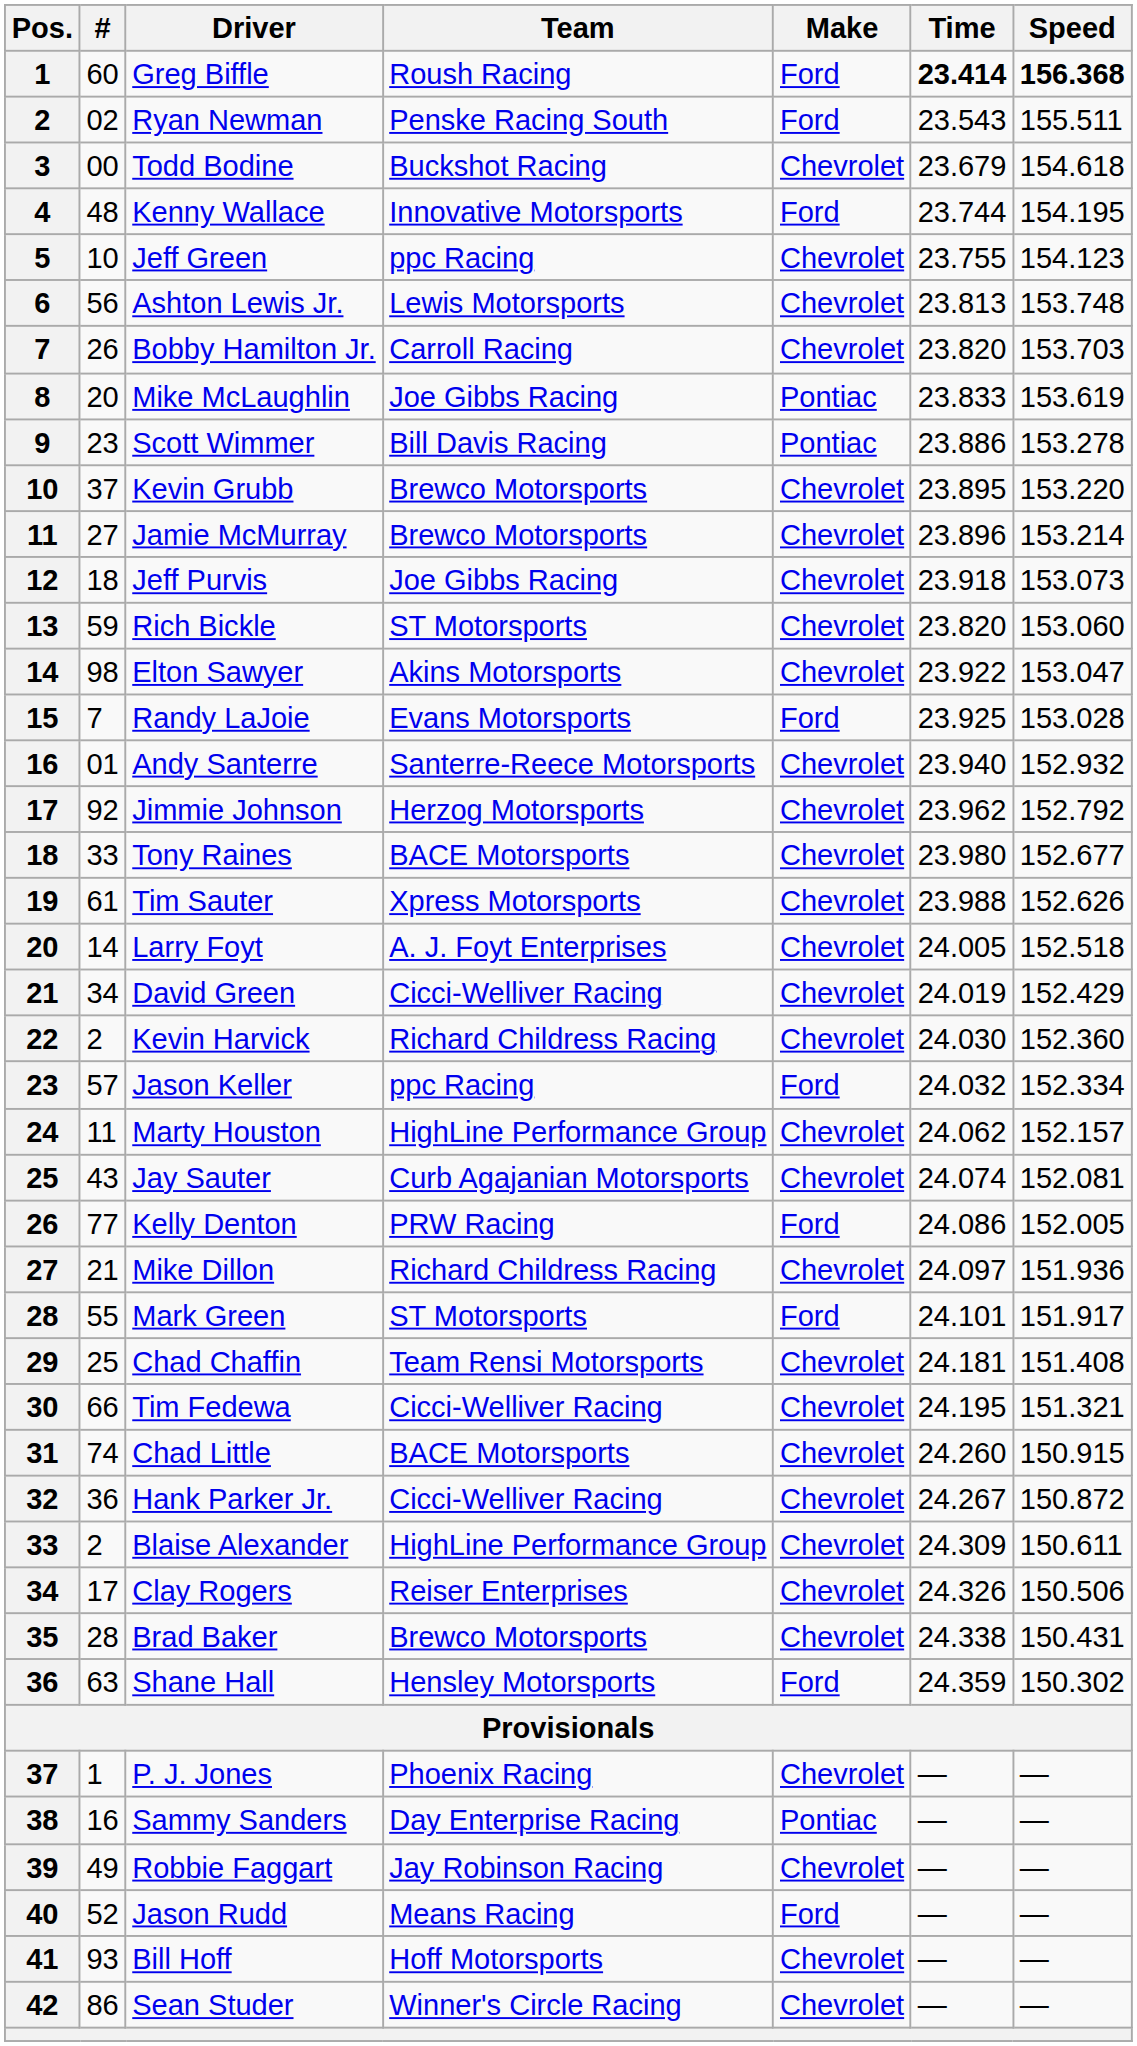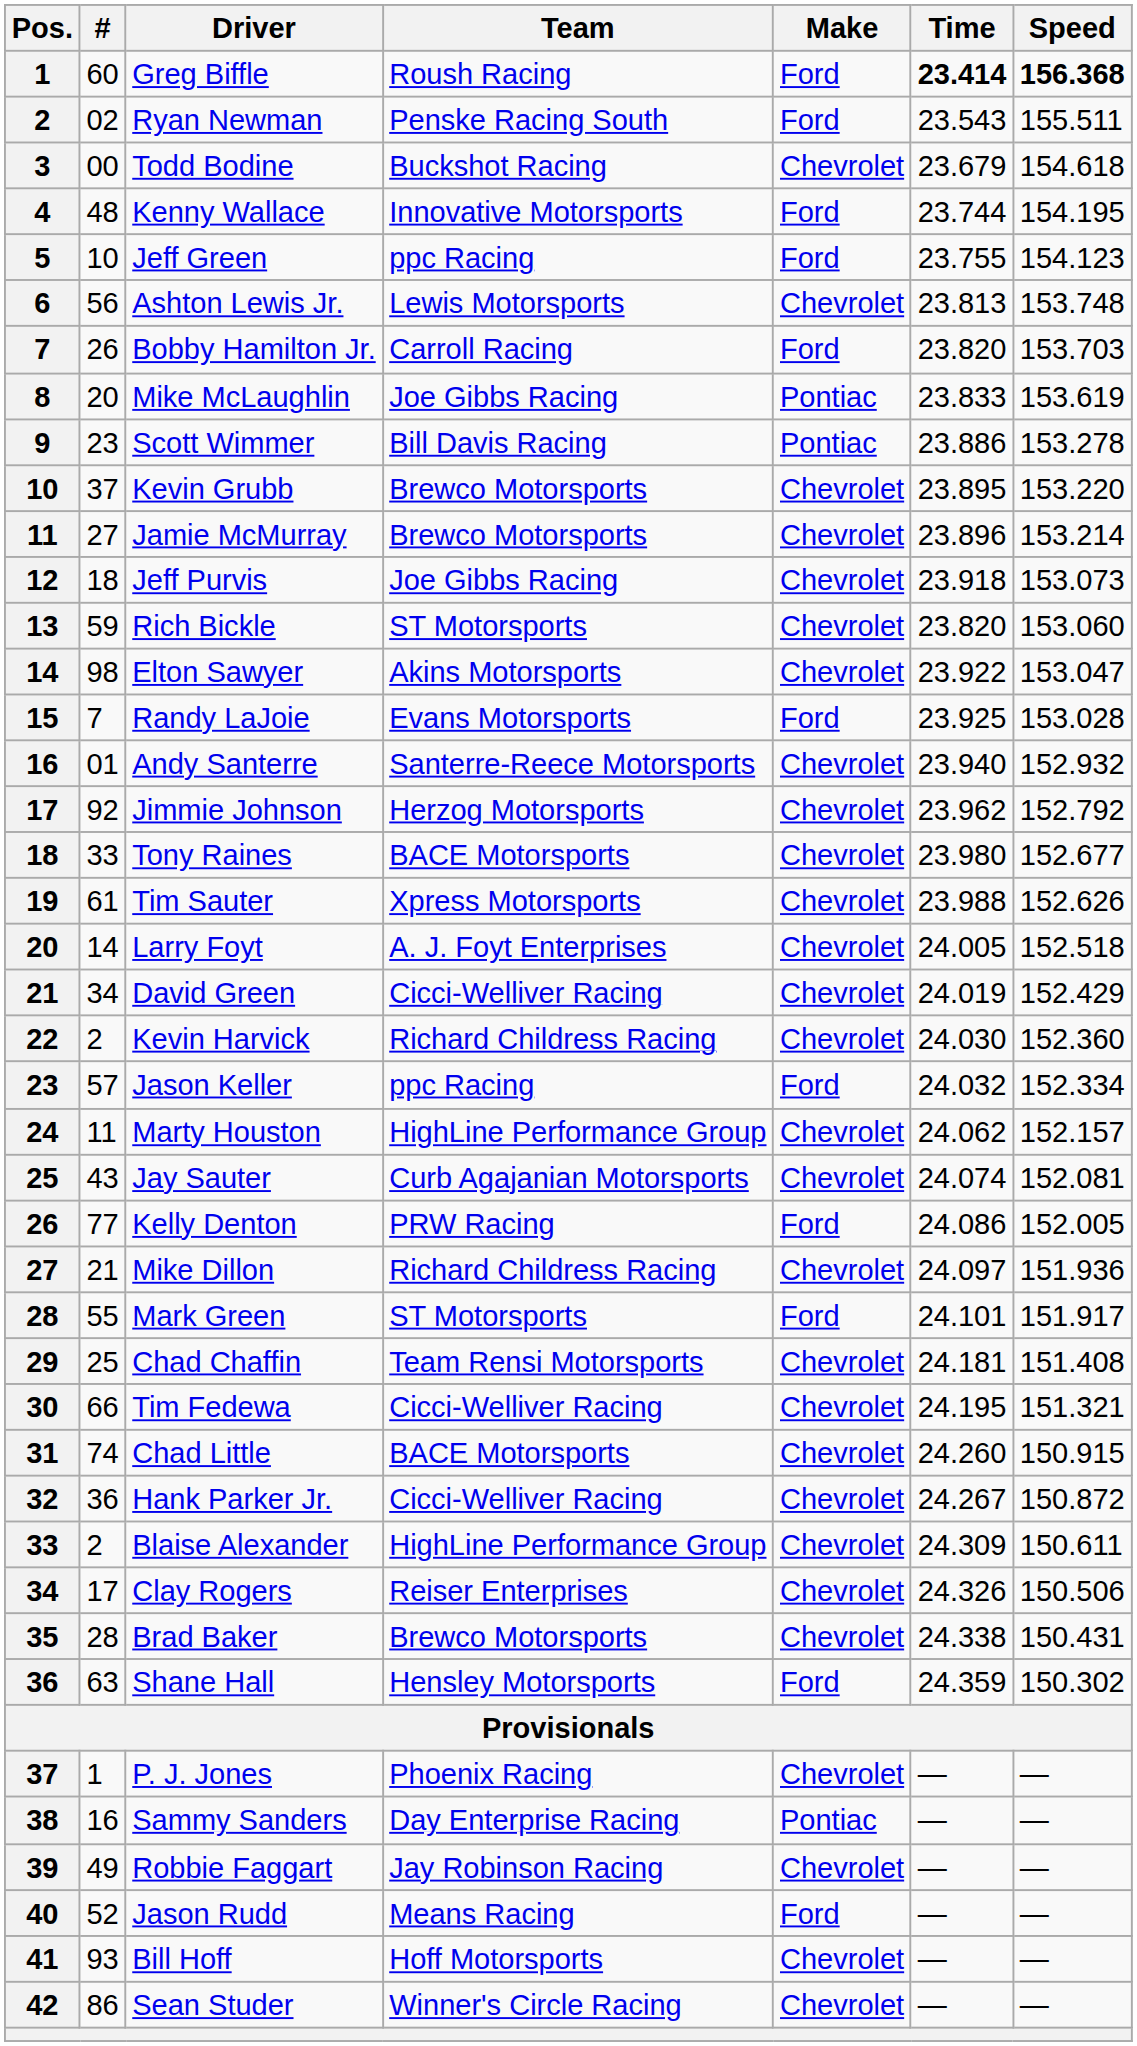Jeff Green | Make: Chevrolet -> Ford
Bobby Hamilton Jr. | Make: Chevrolet -> Ford
